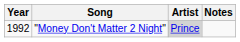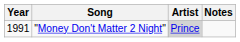"Money Don't Matter 2 Night" | Year: 1992 -> 1991
